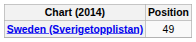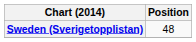Sweden (Sverigetopplistan) | Position: 49 -> 48
